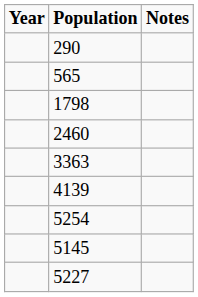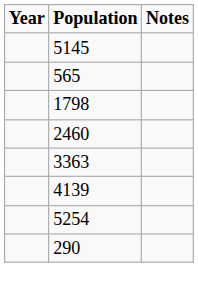rows swapped: 290 <-> 5145
- row: 5227
